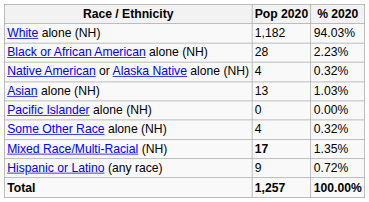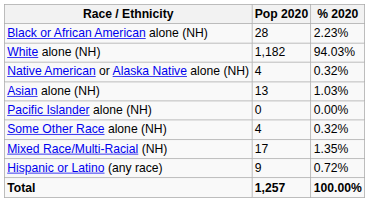rows swapped: White alone (NH) <-> Black or African American alone (NH)
Mixed Race/Multi-Racial (NH) | Pop 2020: bold -> normal
